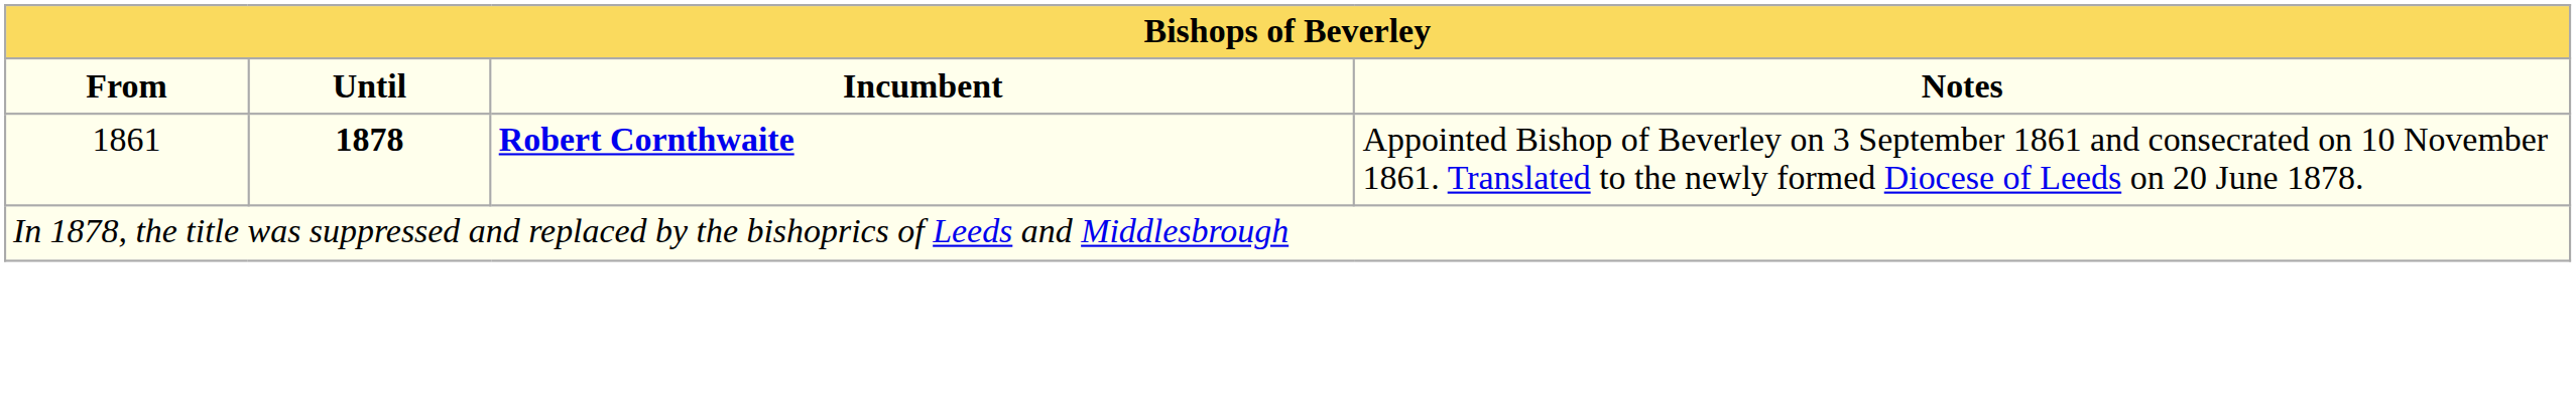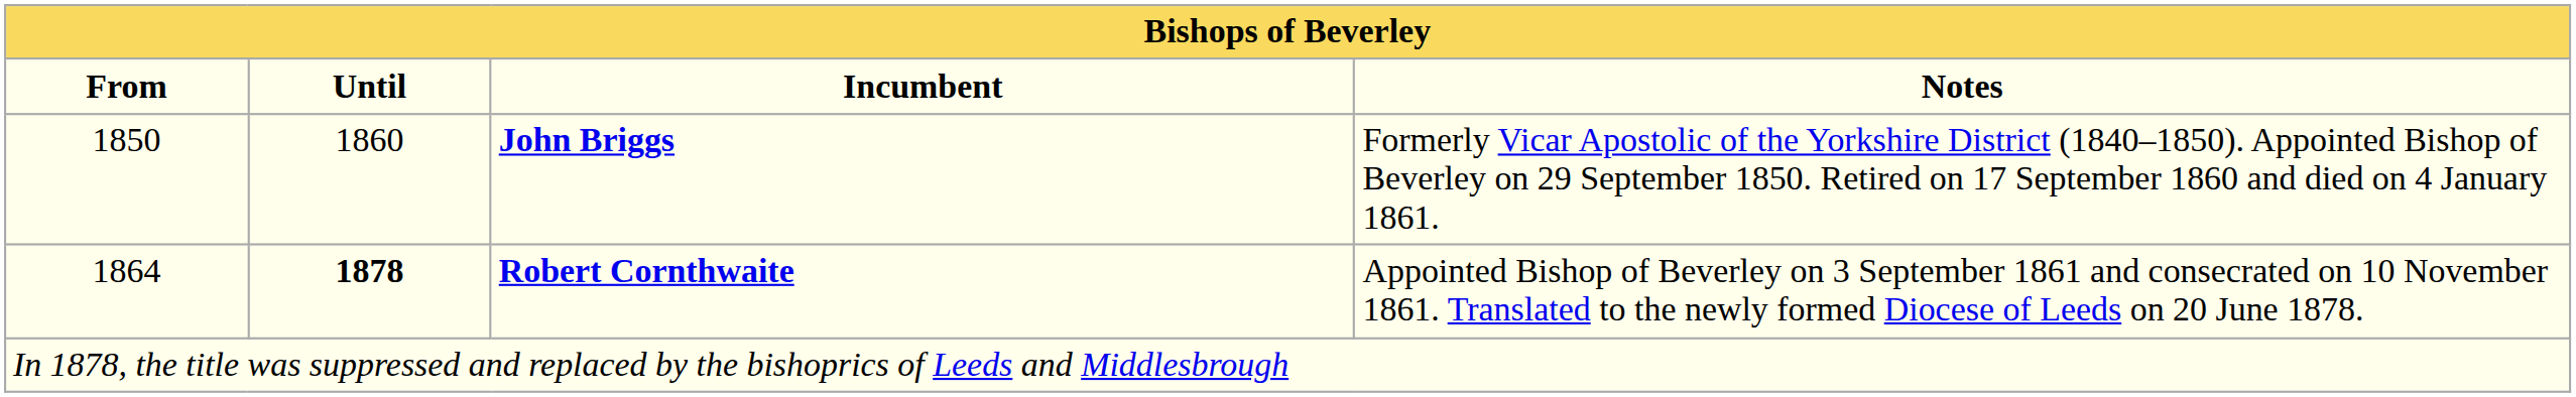+ row: 1850 | 1860 | John Briggs | Formerly Vicar Apostolic of the Yorkshire District (1840–1850). Appointed Bishop of Beverley on 29 September 1850. Retired on 17 September 1860 and died on 4 January 1861.
Robert Cornthwaite | From: 1861 -> 1864
